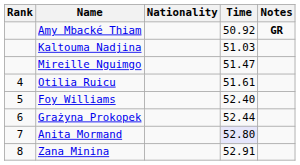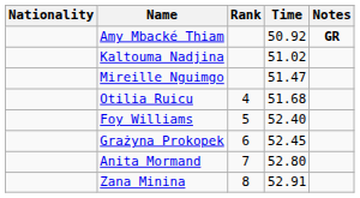columns swapped: Rank <-> Nationality
Kaltouma Nadjina | Time: 51.03 -> 51.02
Otilia Ruicu | Time: 51.61 -> 51.68
Grażyna Prokopek | Time: 52.44 -> 52.45
Anita Mormand | Time: lavender background -> no background
